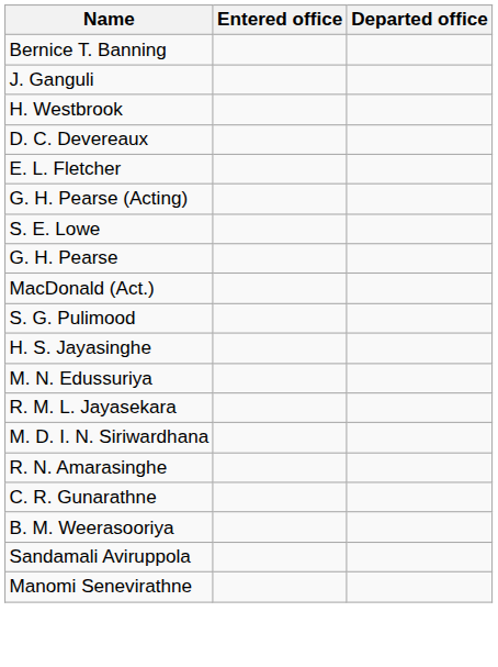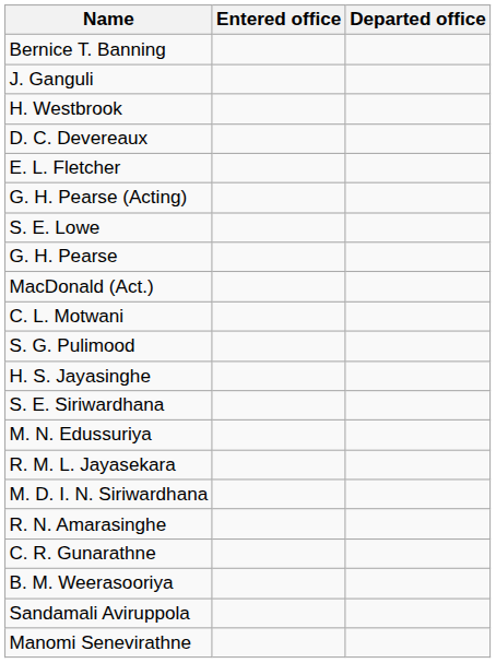+ row: C. L. Motwani
+ row: S. E. Siriwardhana
